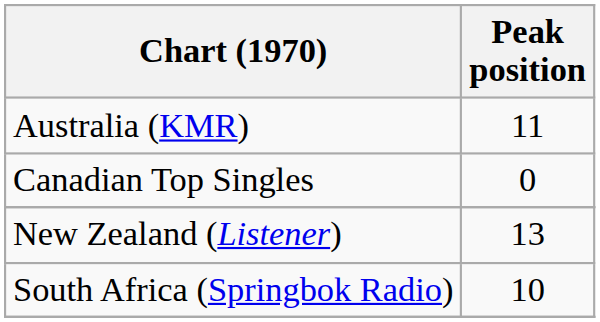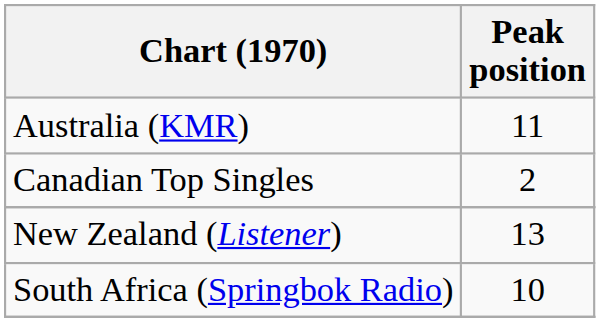Canadian Top Singles | Peak position: 0 -> 2
